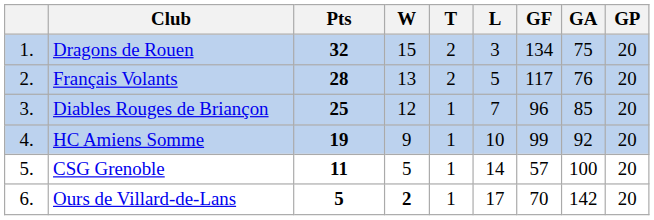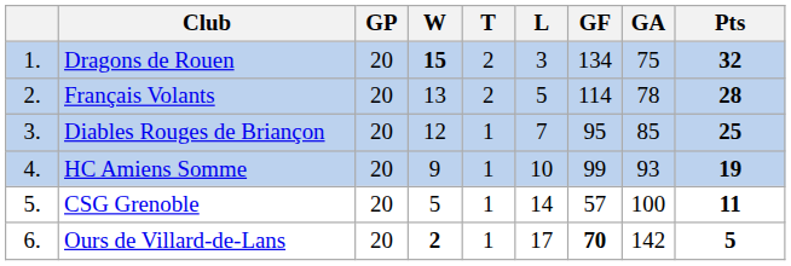columns swapped: GP <-> Pts
Dragons de Rouen | W: normal -> bold
Français Volants | GF: 117 -> 114
Français Volants | GA: 76 -> 78
Diables Rouges de Briançon | GF: 96 -> 95
HC Amiens Somme | GA: 92 -> 93
Ours de Villard-de-Lans | GF: normal -> bold
